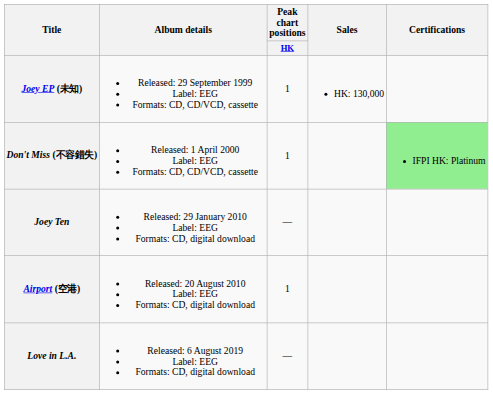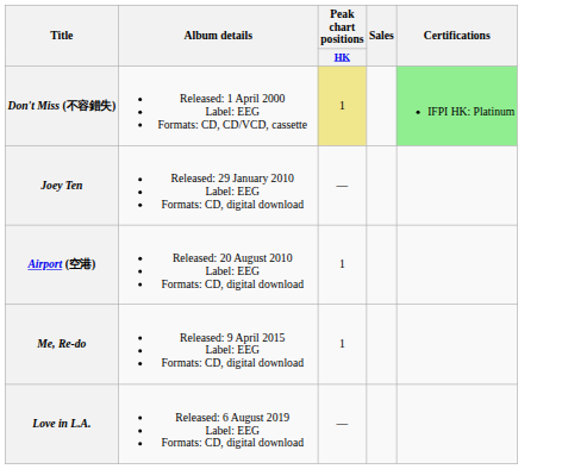- row: Joey EP (未知) | Released: 29 September 1999 Label: EEG Formats: CD, CD/VCD, cassette | 1 | HK: 130,000
Don't Miss (不容錯失) | Peak chart positions / HK: no background -> khaki background
+ row: Me, Re-do | Released: 9 April 2015 Label: EEG Formats: CD, digital download | 1
